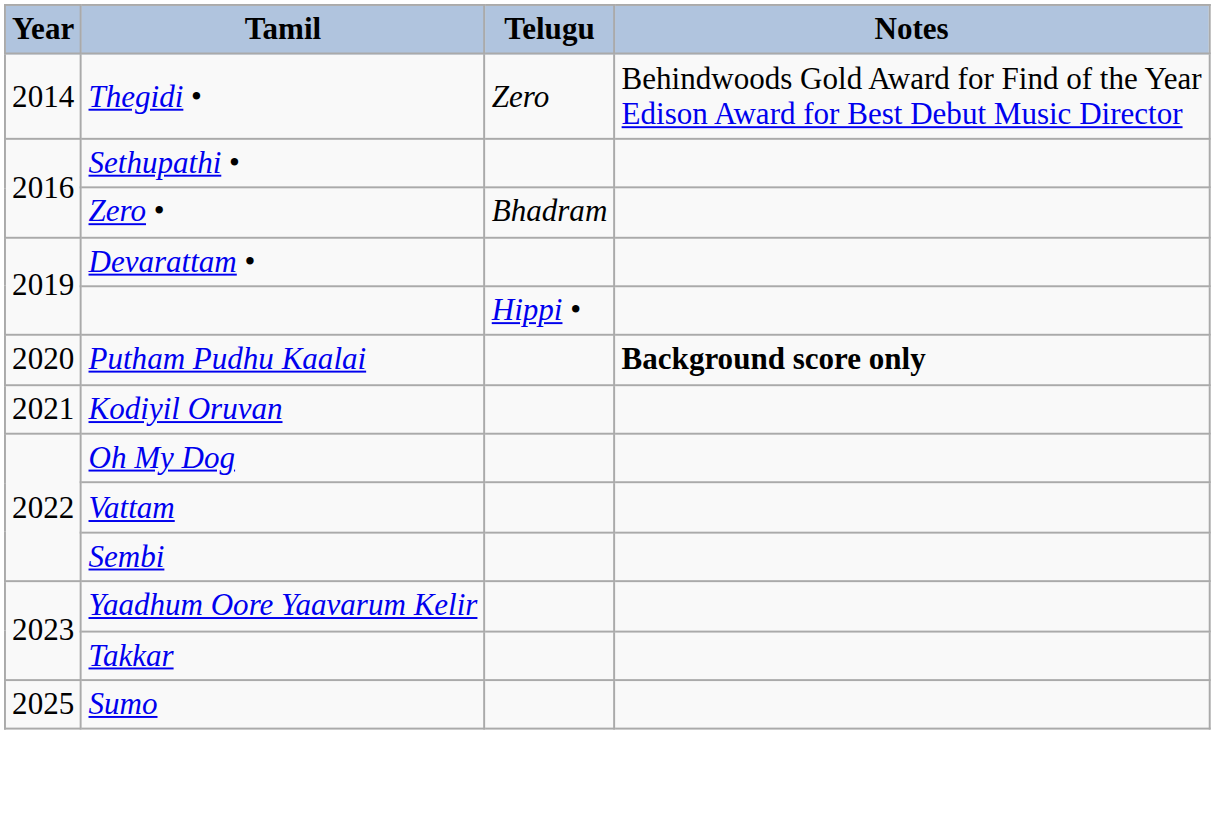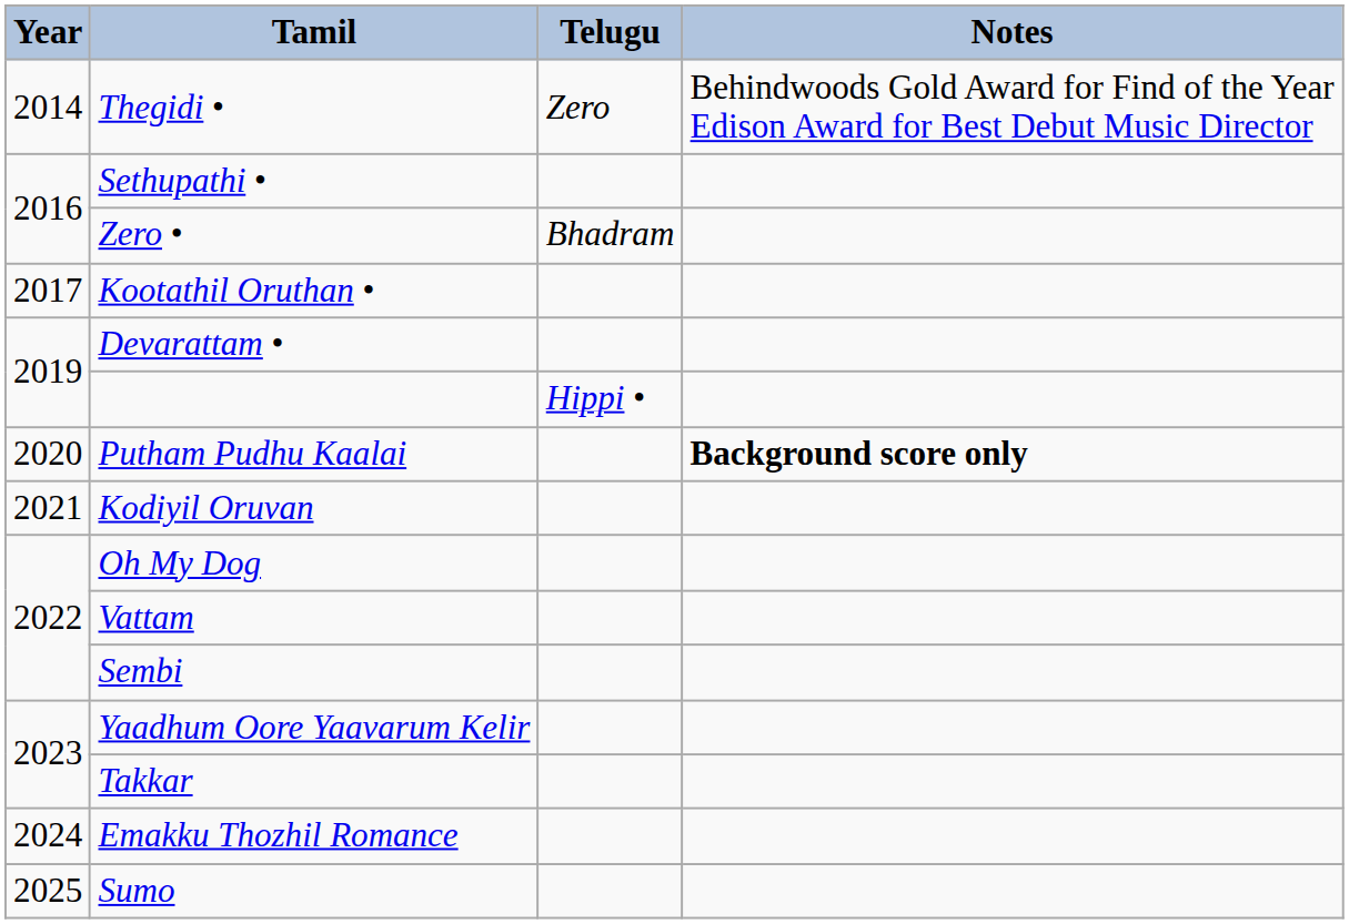+ row: 2017 | Kootathil Oruthan •
+ row: 2024 | Emakku Thozhil Romance
